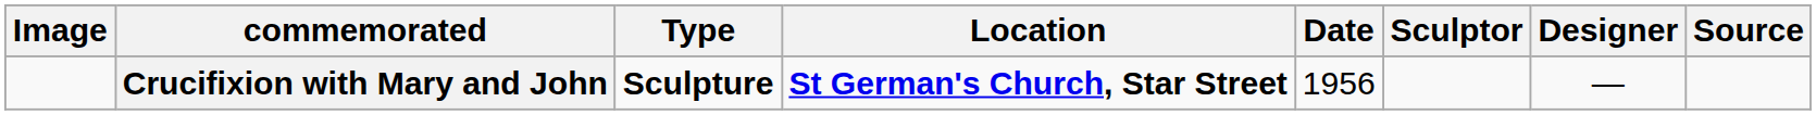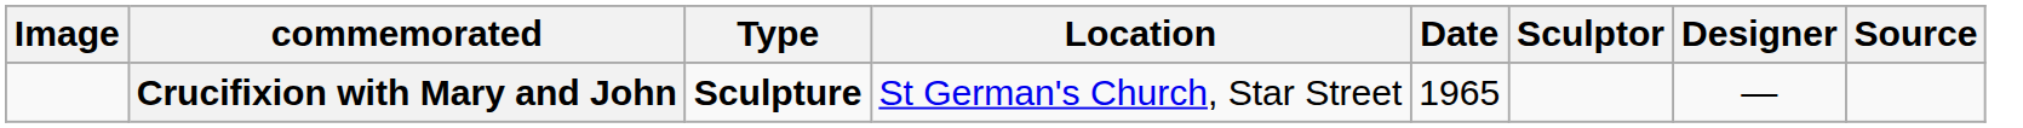Crucifixion with Mary and John | Location: bold -> normal
Crucifixion with Mary and John | Date: 1956 -> 1965
